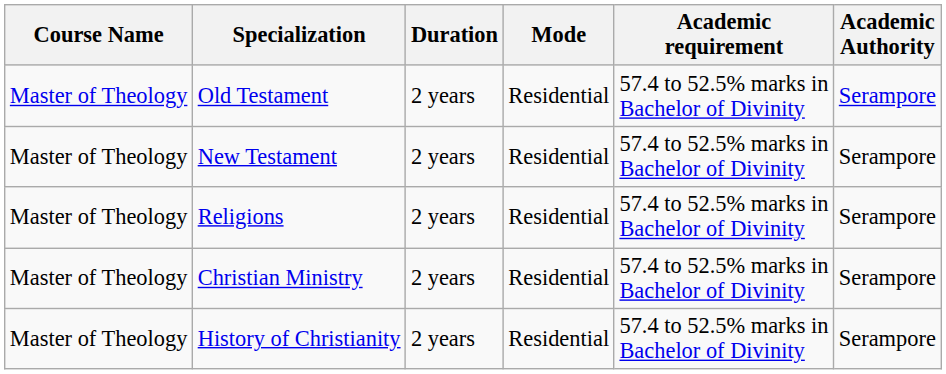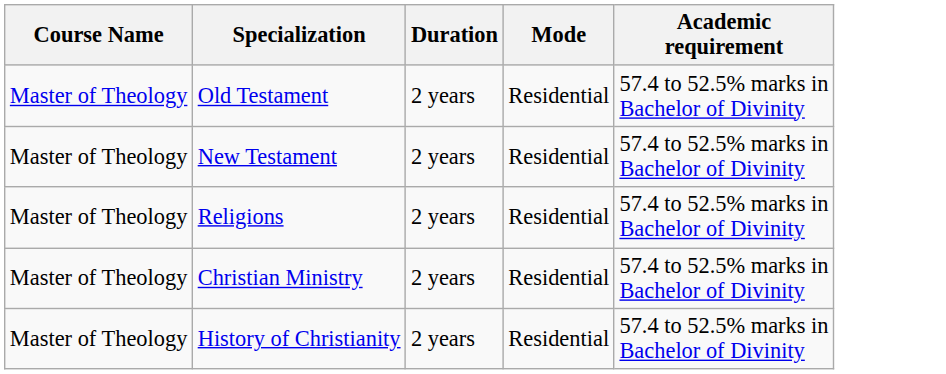- column: Academic Authority | Serampore | Serampore | Serampore | Serampore | Serampore
